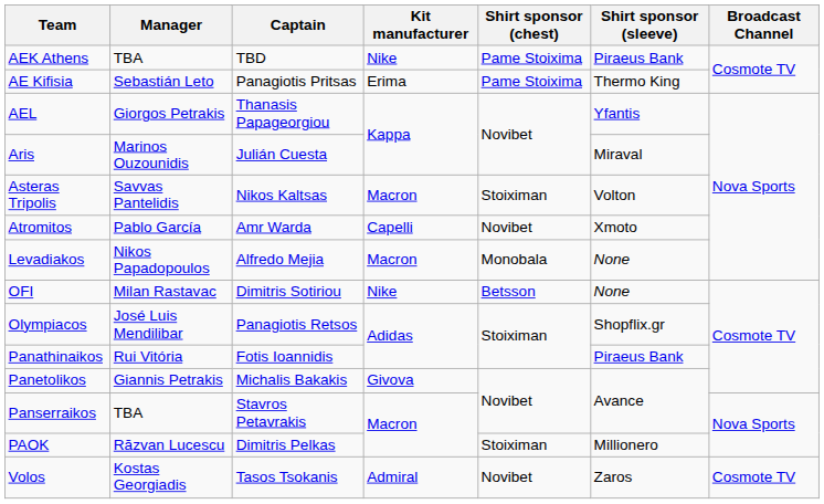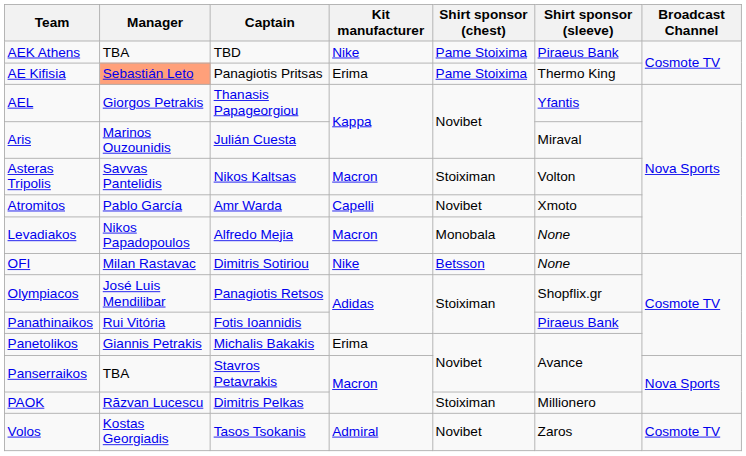AE Kifisia | Manager: no background -> lightsalmon background
Panetolikos | Kit manufacturer: Givova -> Erima
